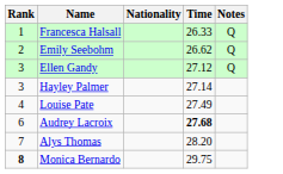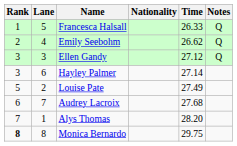+ column: Lane | 5 | 4 | 3 | 6 | 2 | 7 | 1 | 8
Louise Pate | Rank: 4 -> 5
Audrey Lacroix | Time: bold -> normal
